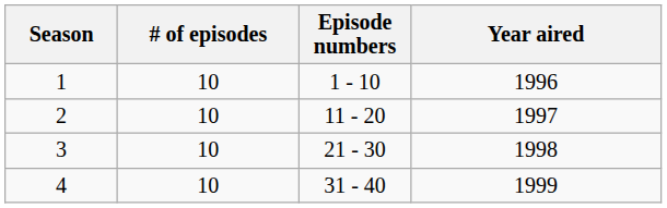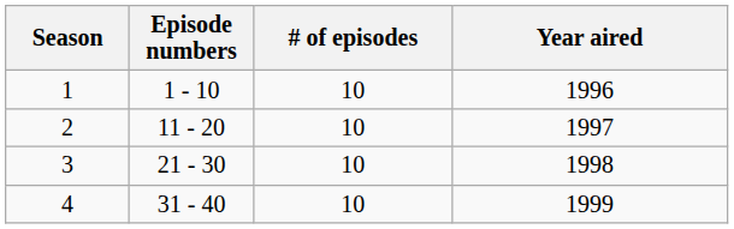columns swapped: Episode numbers <-> # of episodes
